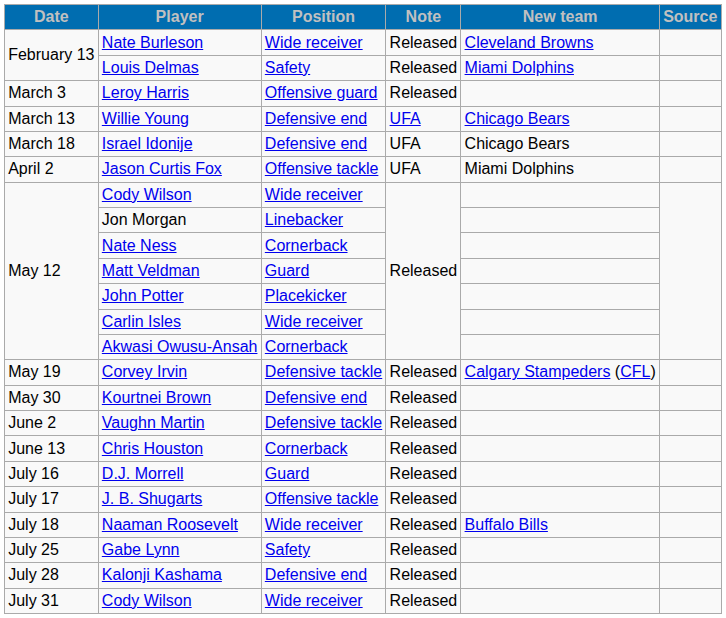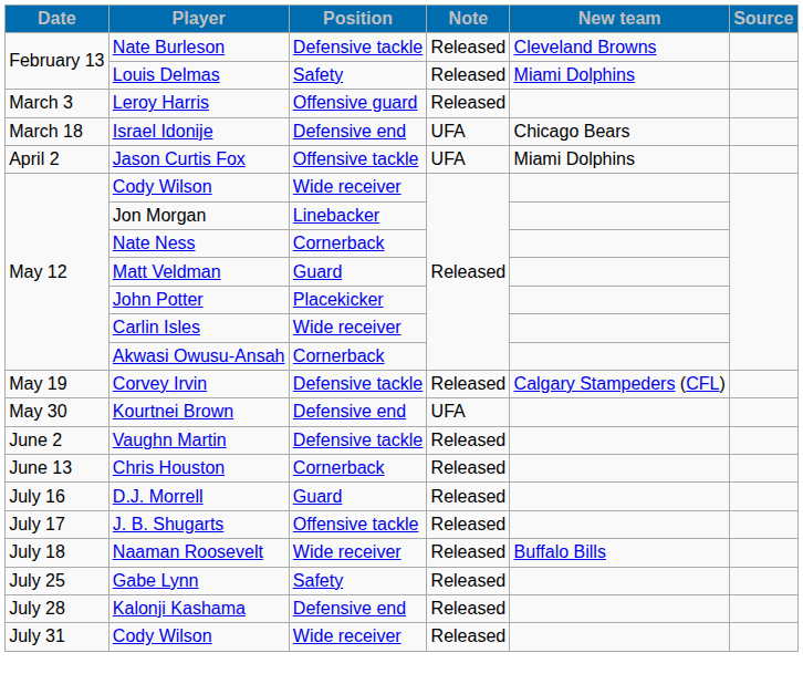Nate Burleson | Position: Wide receiver -> Defensive tackle
- row: March 13 | Willie Young | Defensive end | UFA | Chicago Bears
Kourtnei Brown | Note: Released -> UFA
